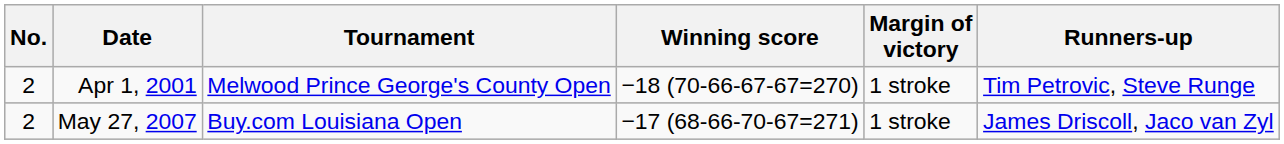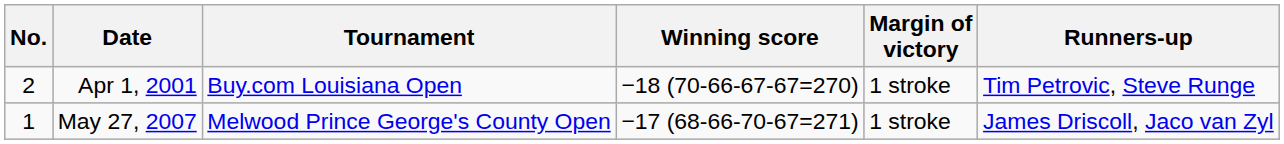Apr 1, 2001 | Tournament: Melwood Prince George's County Open -> Buy.com Louisiana Open
May 27, 2007 | No.: 2 -> 1
May 27, 2007 | Tournament: Buy.com Louisiana Open -> Melwood Prince George's County Open
